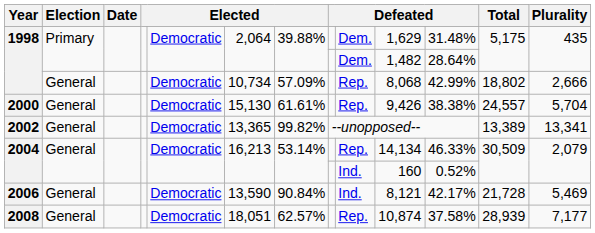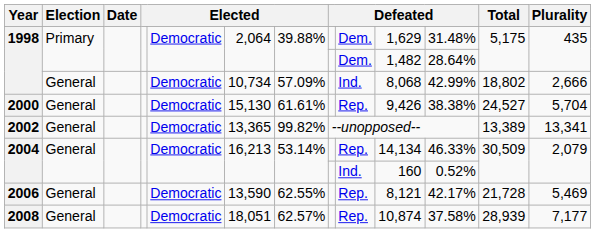1998 / General | column 9: Rep. -> Ind.
2000 | Total: 24,557 -> 24,527
2006 | column 7: 90.84% -> 62.55%
2006 | column 9: Ind. -> Rep.
